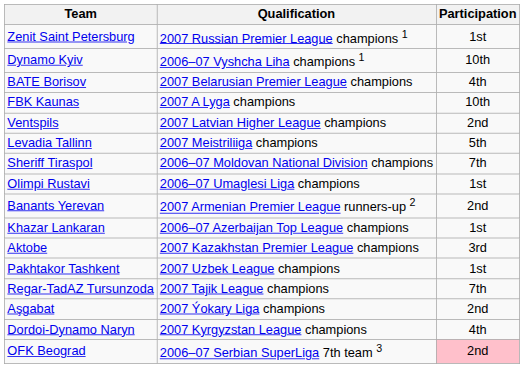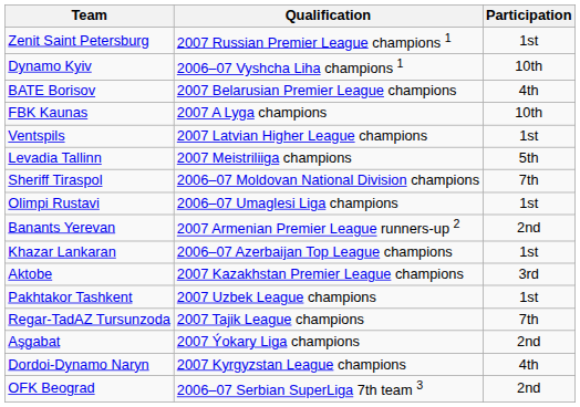Ventspils | Participation: 2nd -> 1st
OFK Beograd | Participation: pink background -> no background
